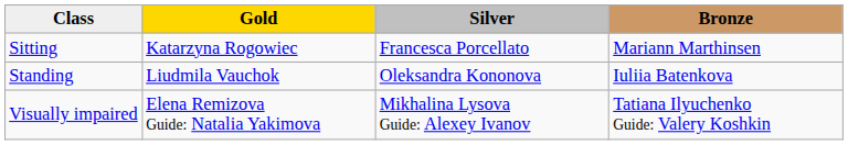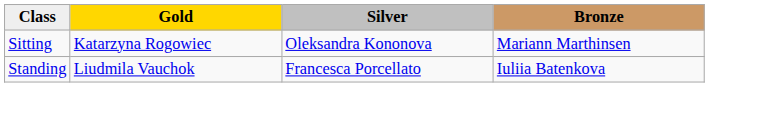Sitting | Silver: Francesca Porcellato -> Oleksandra Kononova
Standing | Silver: Oleksandra Kononova -> Francesca Porcellato
- row: Visually impaired | Elena Remizova Guide: Natalia Yakimova | Mikhalina Lysova Guide: Alexey Ivanov | Tatiana Ilyuchenko Guide: Valery Koshkin
